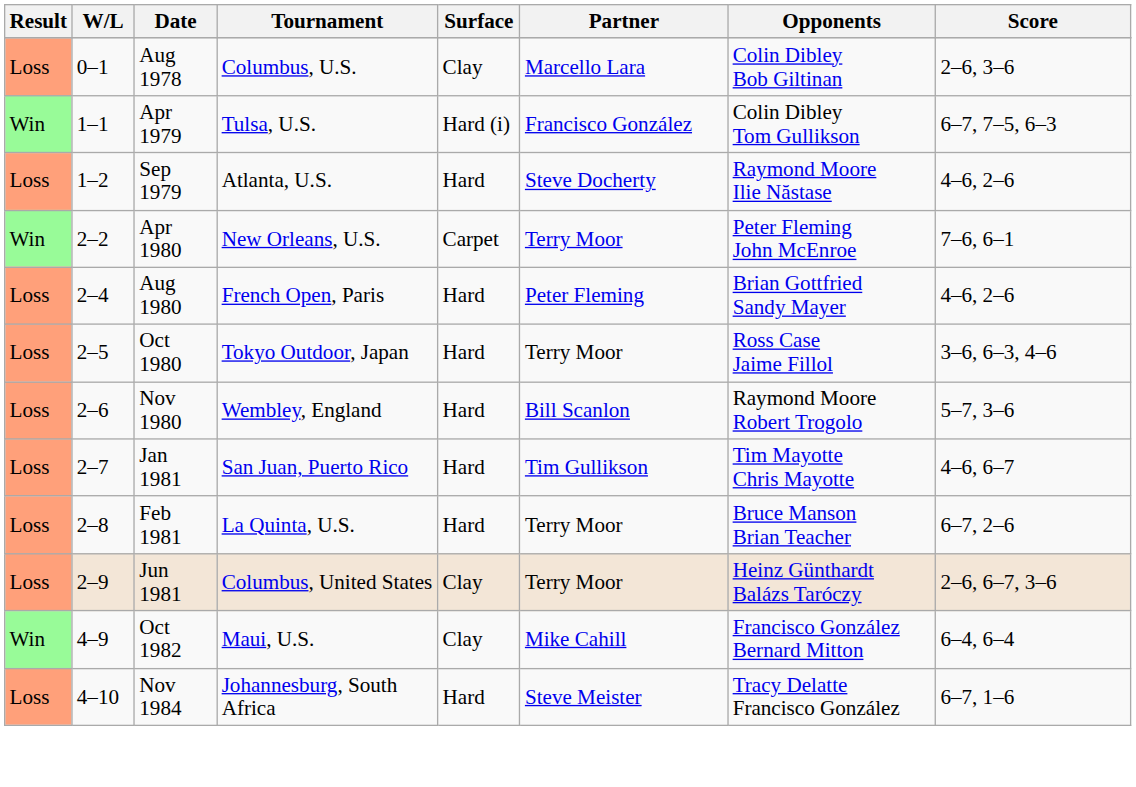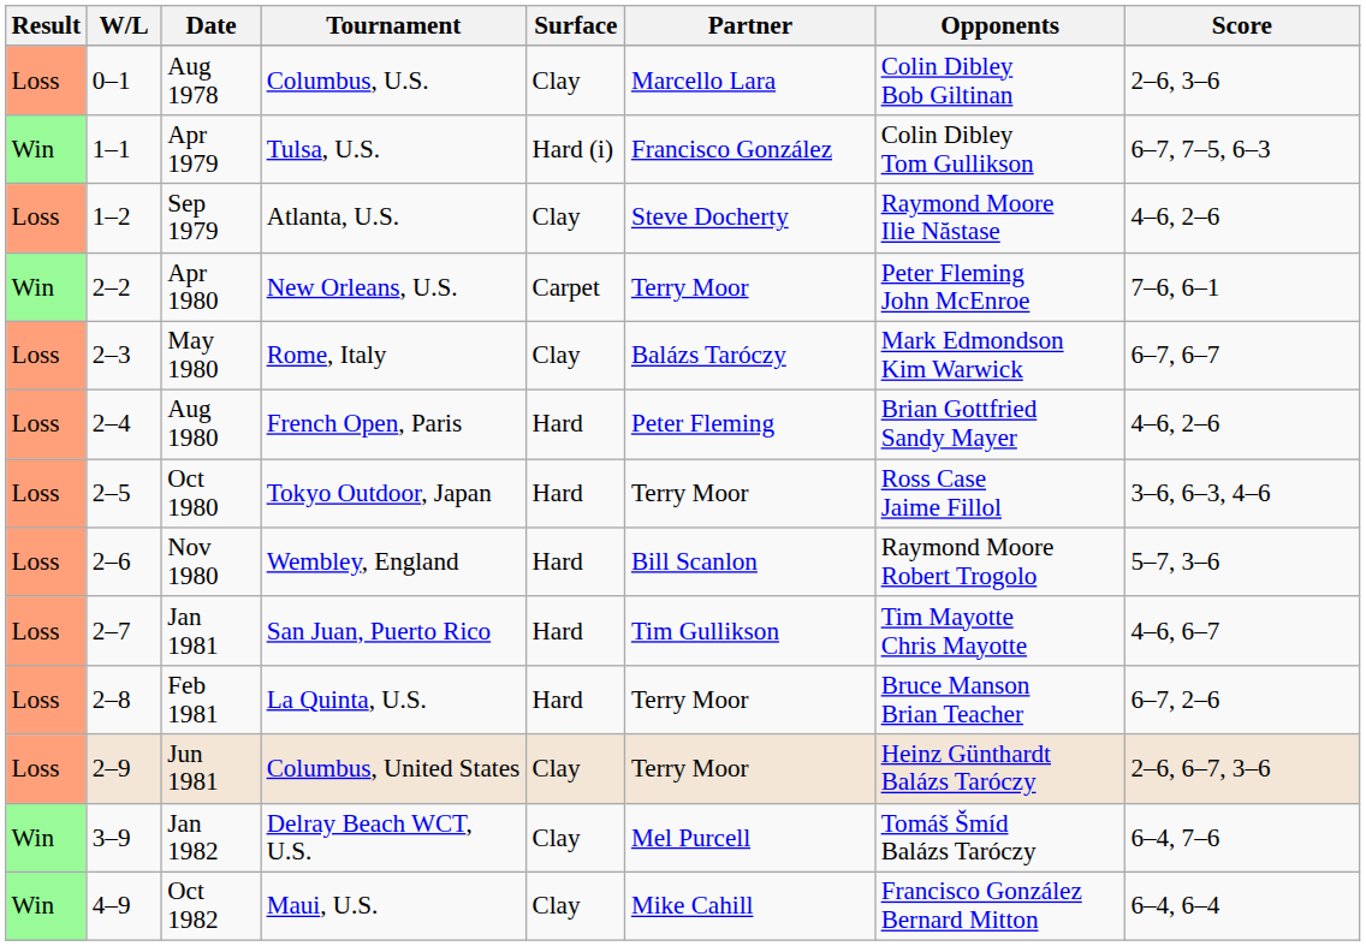Sep 1979 | Surface: Hard -> Clay
+ row: Loss | 2–3 | May 1980 | Rome, Italy | Clay | Balázs Taróczy | Mark Edmondson Kim Warwick | 6–7, 6–7
+ row: Win | 3–9 | Jan 1982 | Delray Beach WCT, U.S. | Clay | Mel Purcell | Tomáš Šmíd Balázs Taróczy | 6–4, 7–6
- row: Loss | 4–10 | Nov 1984 | Johannesburg, South Africa | Hard | Steve Meister | Tracy Delatte Francisco González | 6–7, 1–6
